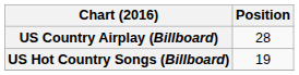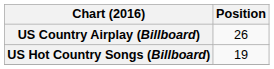US Country Airplay (Billboard) | Position: 28 -> 26
